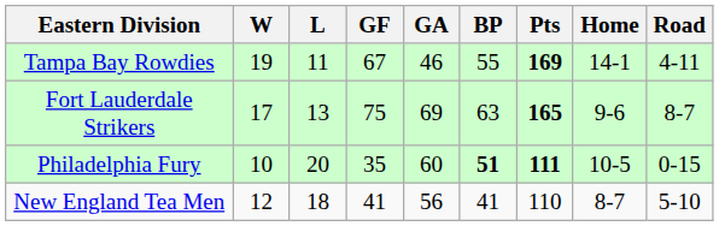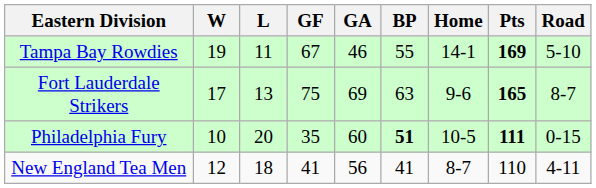columns swapped: Pts <-> Home
Tampa Bay Rowdies | Road: 4-11 -> 5-10
New England Tea Men | Road: 5-10 -> 4-11
